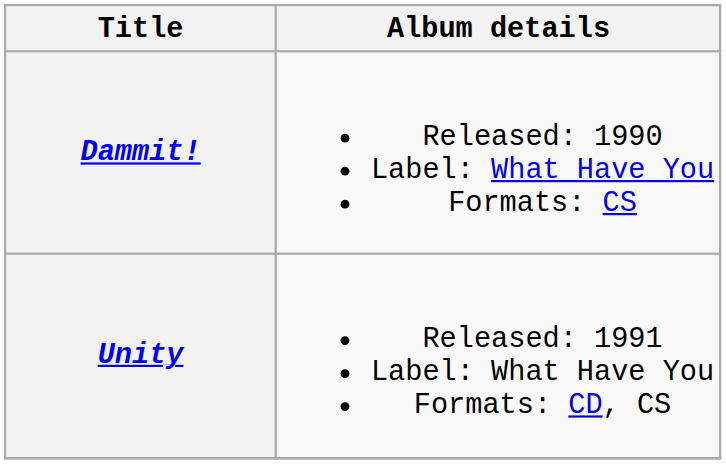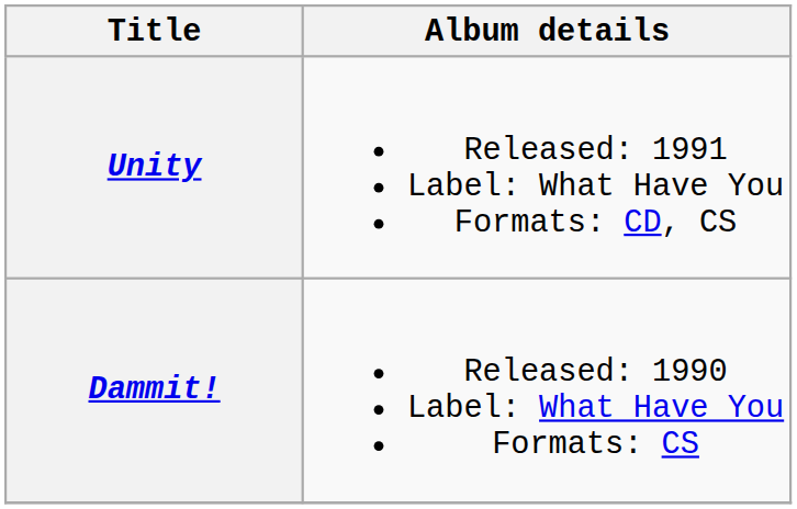rows swapped: Dammit! <-> Unity
